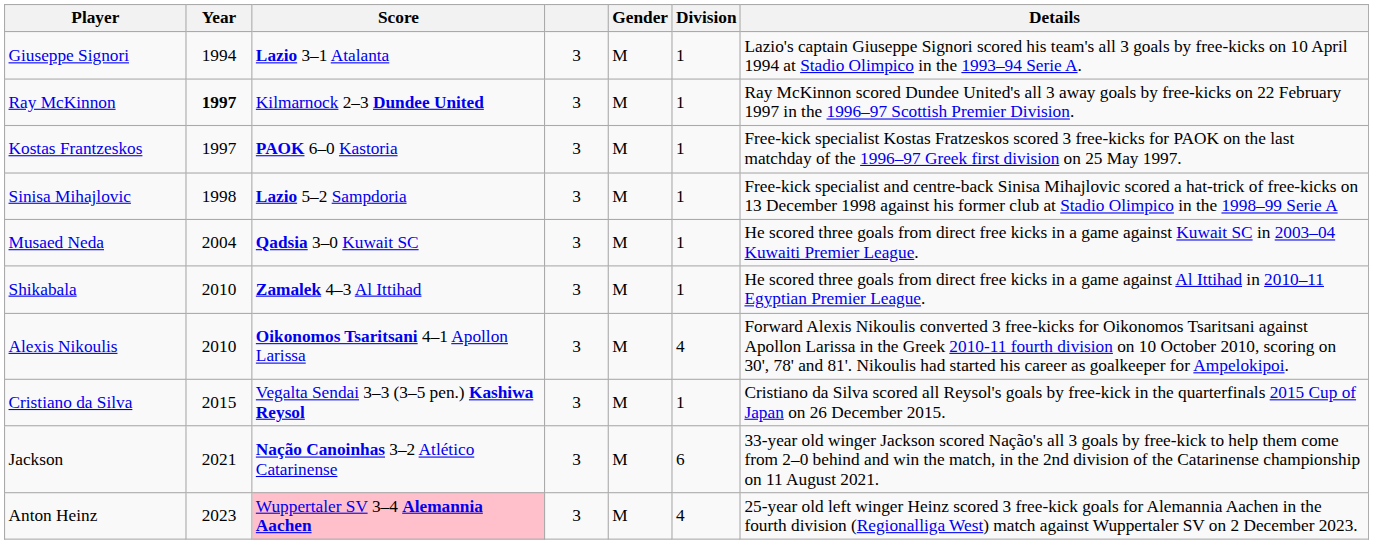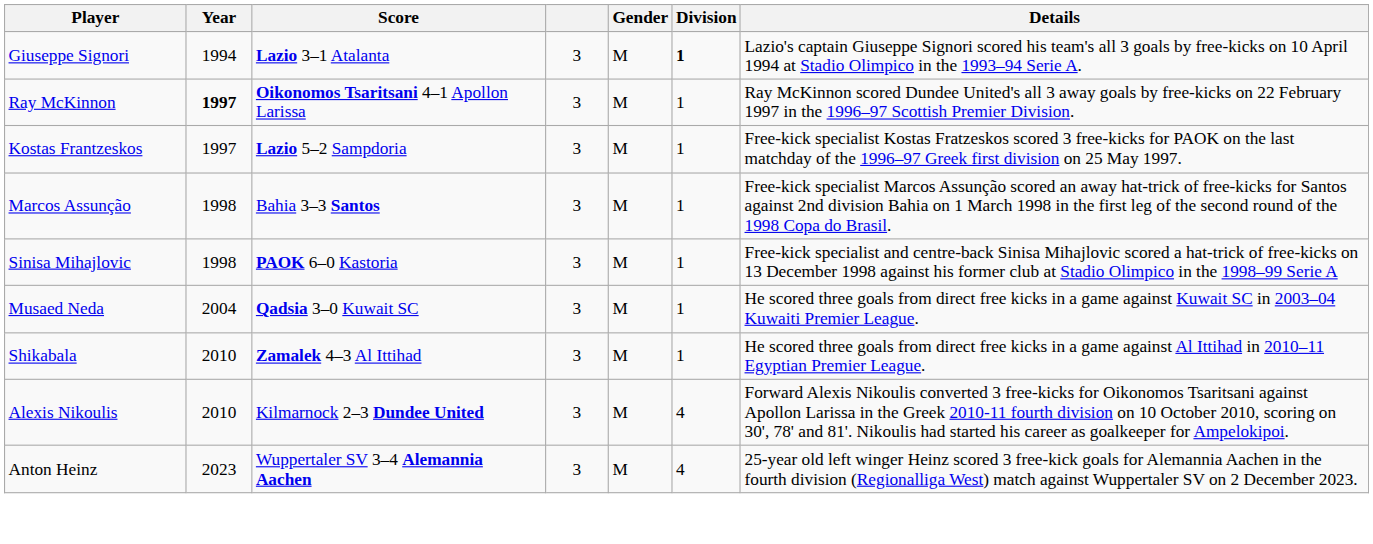Giuseppe Signori | Division: normal -> bold
Ray McKinnon | Score: Kilmarnock 2–3 Dundee United -> Oikonomos Tsaritsani 4–1 Apollon Larissa
Kostas Frantzeskos | Score: PAOK 6–0 Kastoria -> Lazio 5–2 Sampdoria
+ row: Marcos Assunção | 1998 | Bahia 3–3 Santos | 3 | M | 1 | Free-kick specialist Marcos Assunção scored an away hat-trick of free-kicks for Santos against 2nd division Bahia on 1 March 1998 in the first leg of the second round of the 1998 Copa do Brasil.
Sinisa Mihajlovic | Score: Lazio 5–2 Sampdoria -> PAOK 6–0 Kastoria
Alexis Nikoulis | Score: Oikonomos Tsaritsani 4–1 Apollon Larissa -> Kilmarnock 2–3 Dundee United
- row: Cristiano da Silva | 2015 | Vegalta Sendai 3–3 (3–5 pen.) Kashiwa Reysol | 3 | M | 1 | Cristiano da Silva scored all Reysol's goals by free-kick in the quarterfinals 2015 Cup of Japan on 26 December 2015.
- row: Jackson | 2021 | Nação Canoinhas 3–2 Atlético Catarinense | 3 | M | 6 | 33-year old winger Jackson scored Nação's all 3 goals by free-kick to help them come from 2–0 behind and win the match, in the 2nd division of the Catarinense championship on 11 August 2021.
Anton Heinz | Score: pink background -> no background
